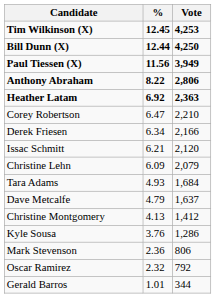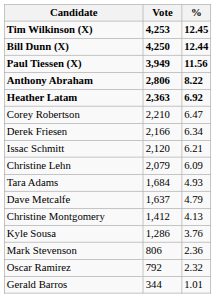columns swapped: Vote <-> %
